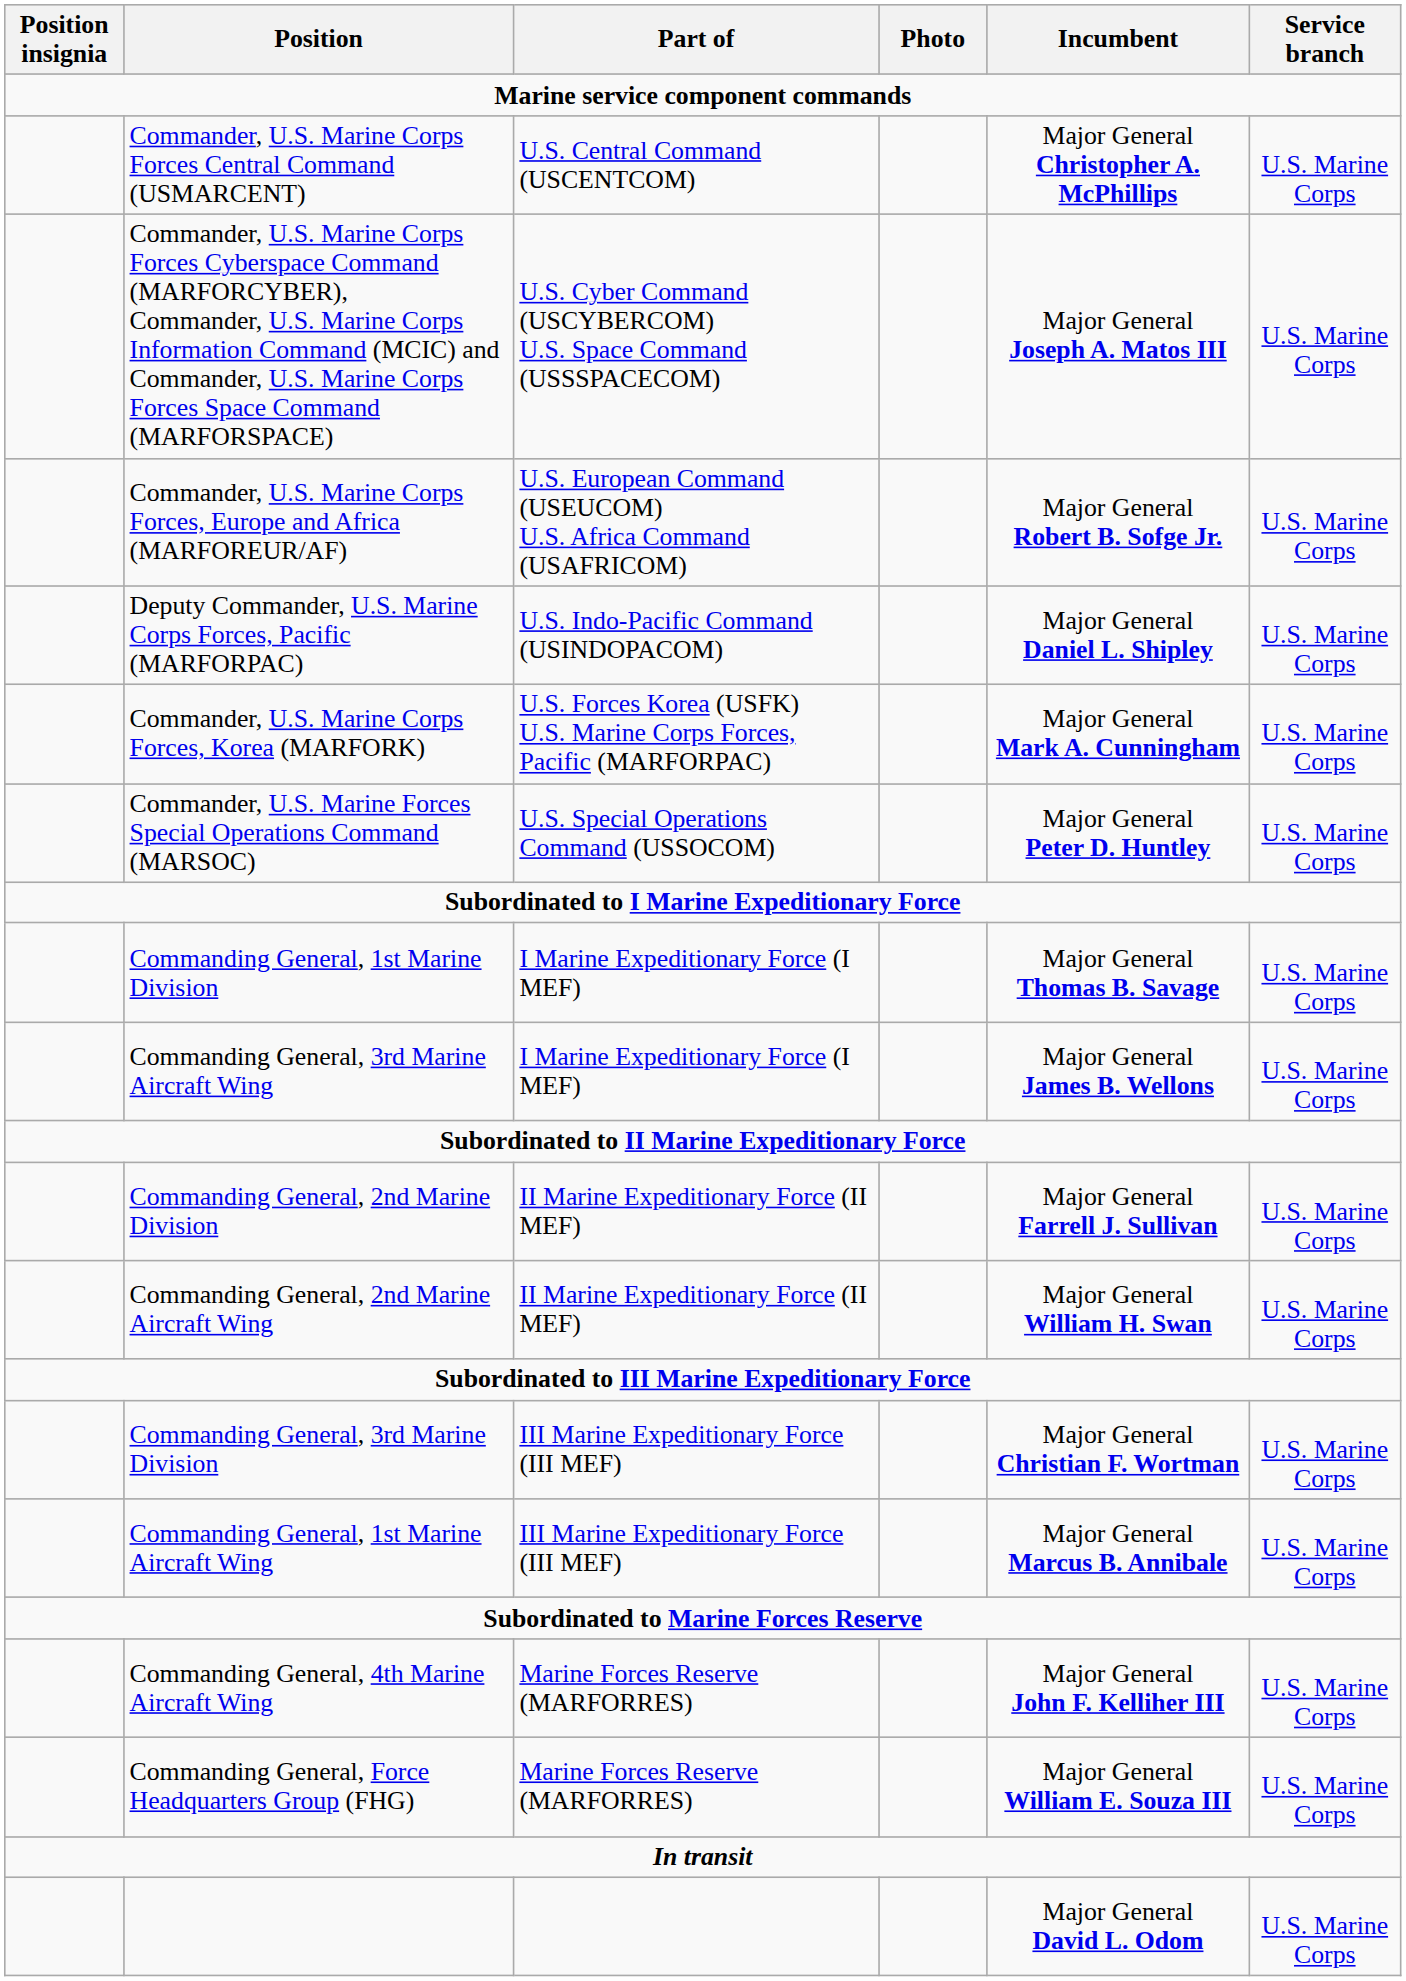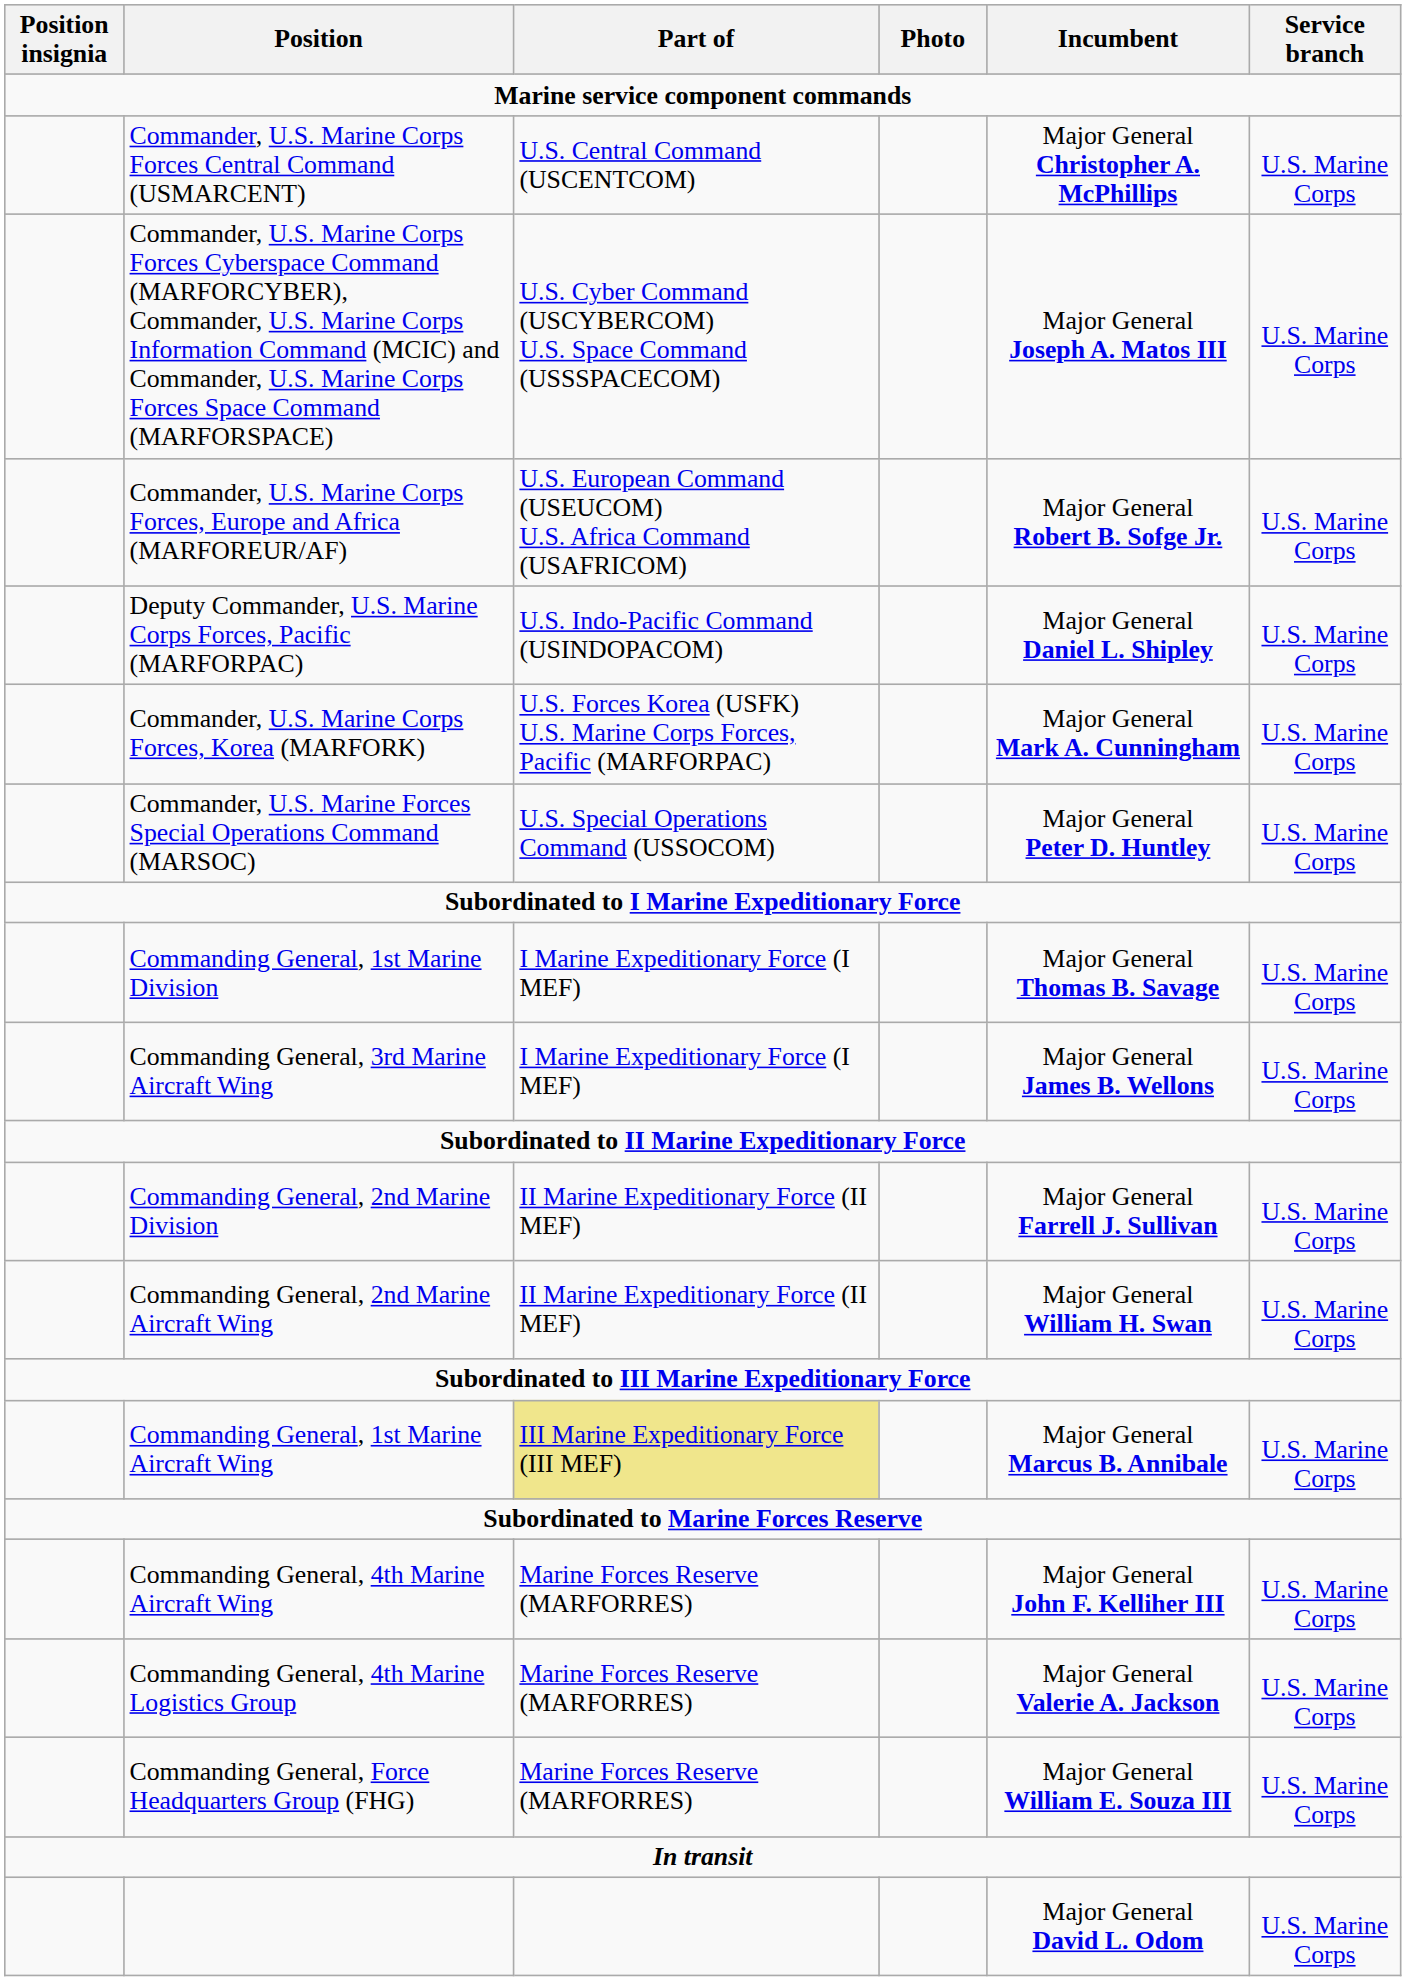- row: Commanding General, 3rd Marine Division | III Marine Expeditionary Force (III MEF) | Major General Christian F. Wortman | U.S. Marine Corps
Commanding General, 1st Marine Aircraft Wing | Part of: no background -> khaki background
+ row: Commanding General, 4th Marine Logistics Group | Marine Forces Reserve (MARFORRES) | Major General Valerie A. Jackson | U.S. Marine Corps
